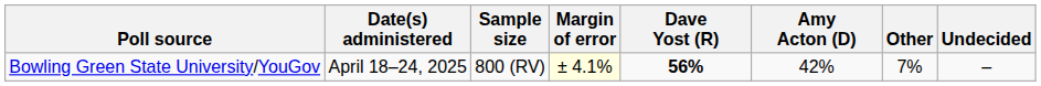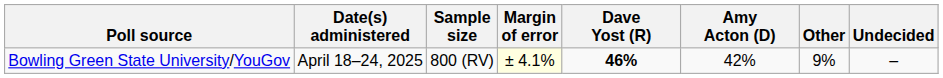Bowling Green State University/YouGov | Dave Yost (R): 56% -> 46%
Bowling Green State University/YouGov | Other: 7% -> 9%
